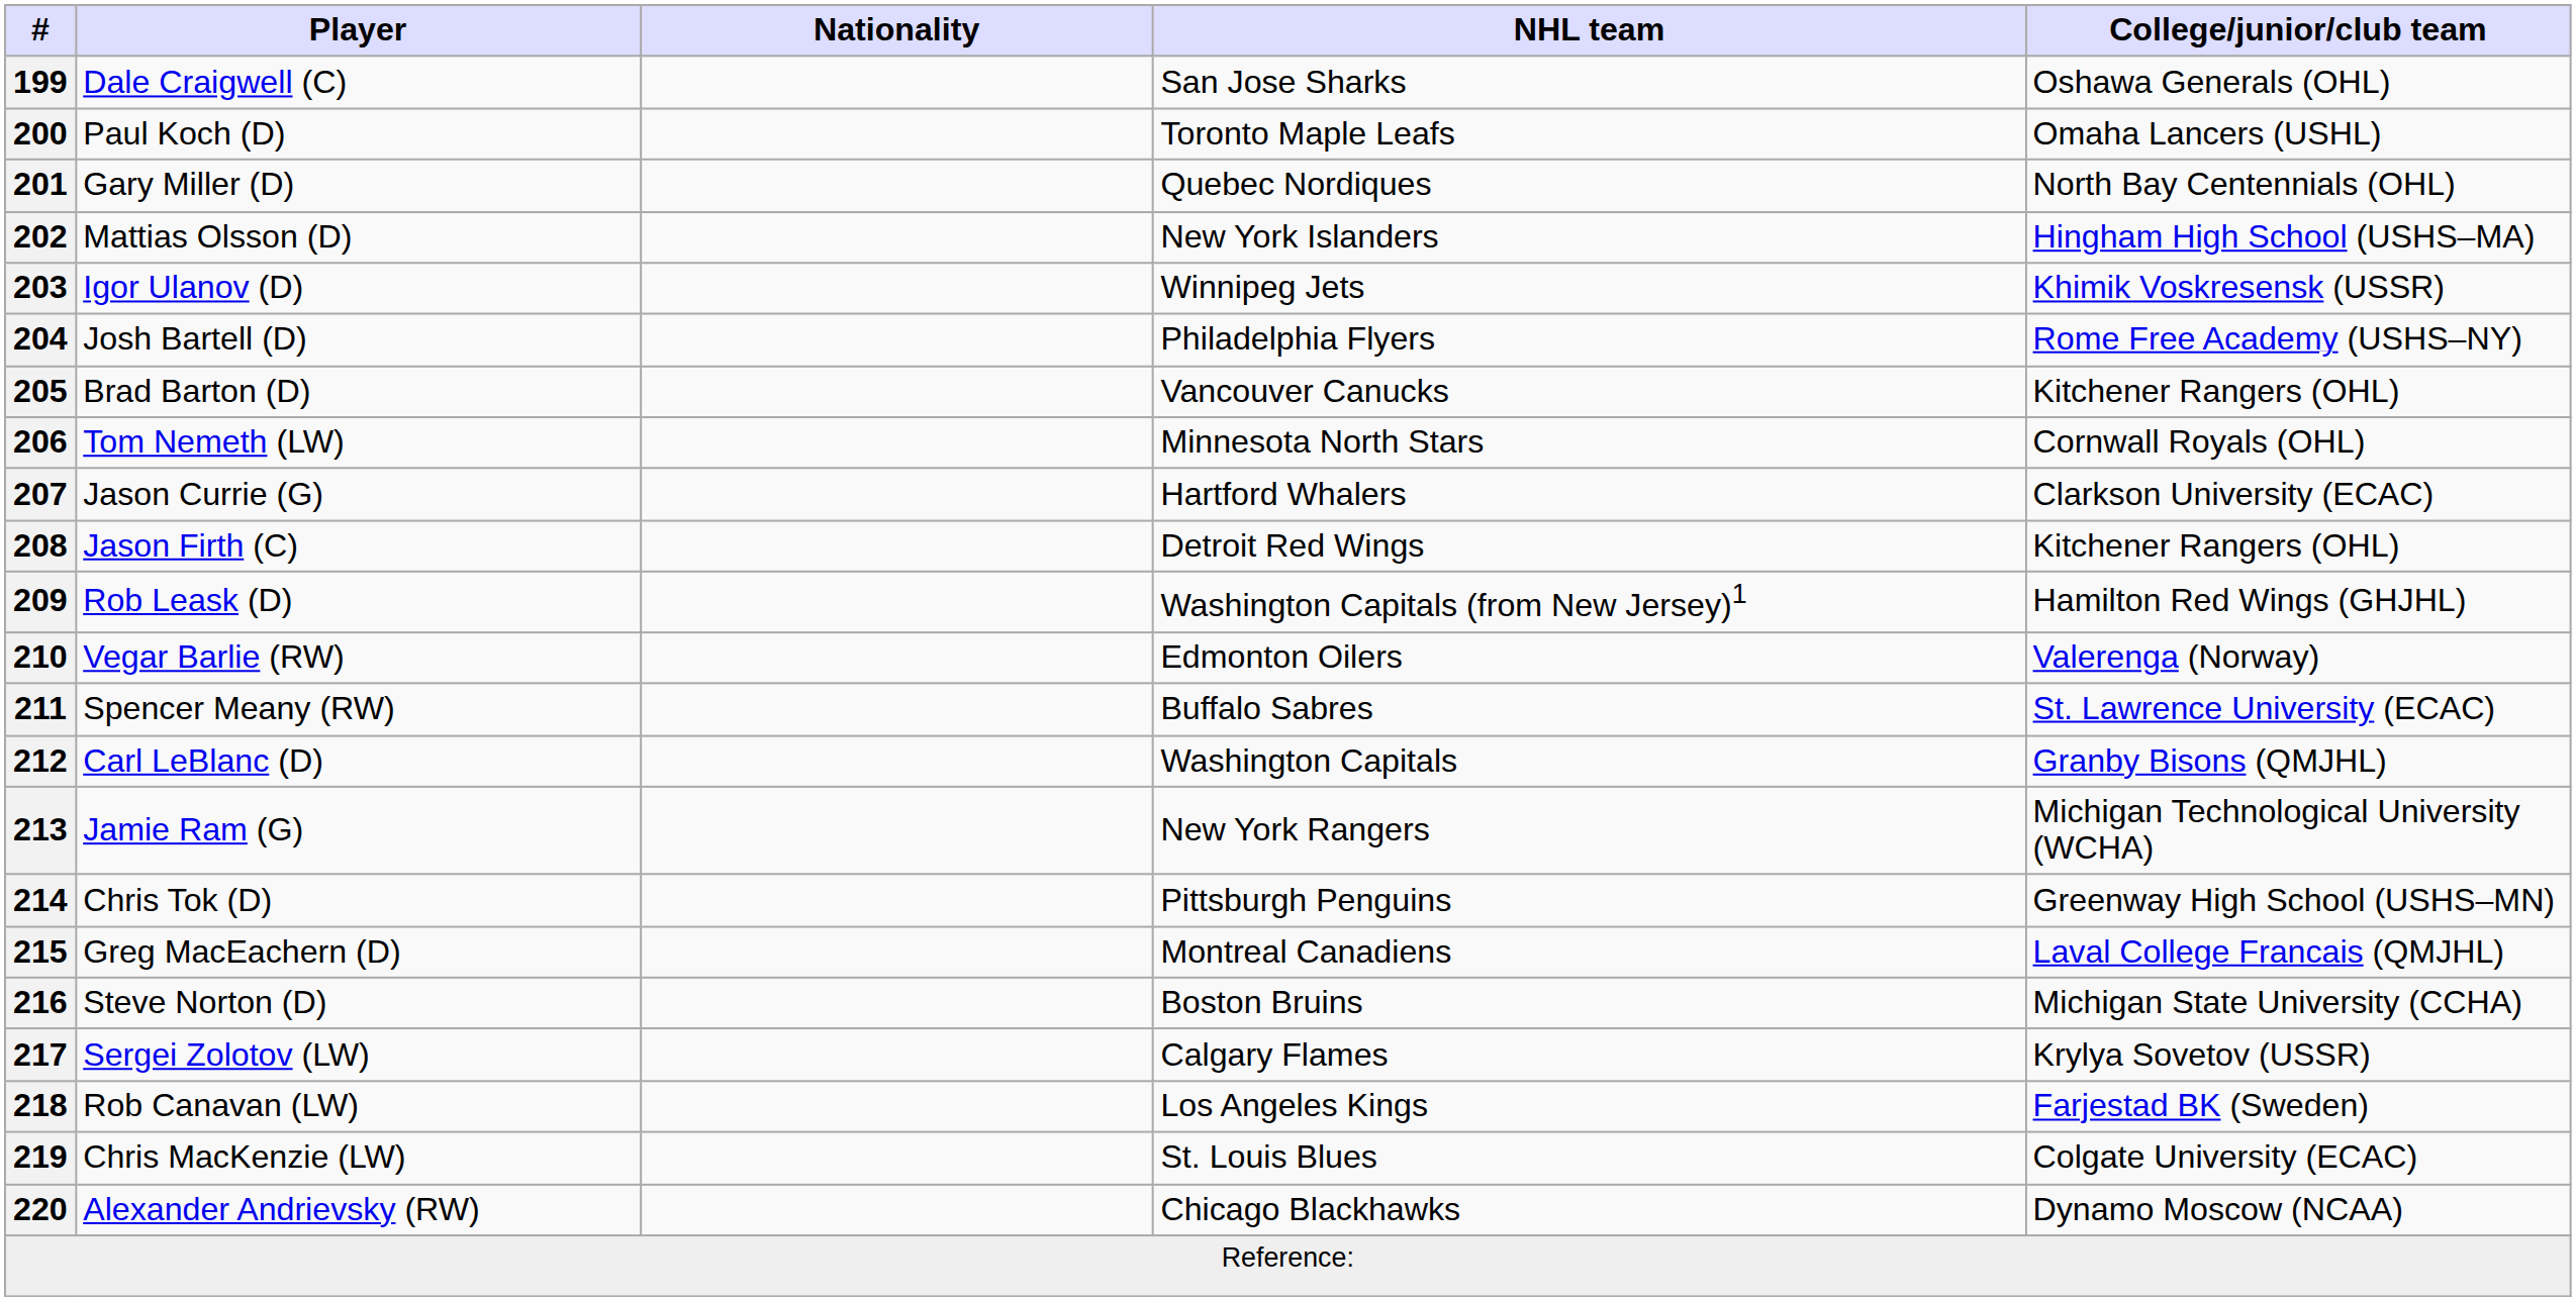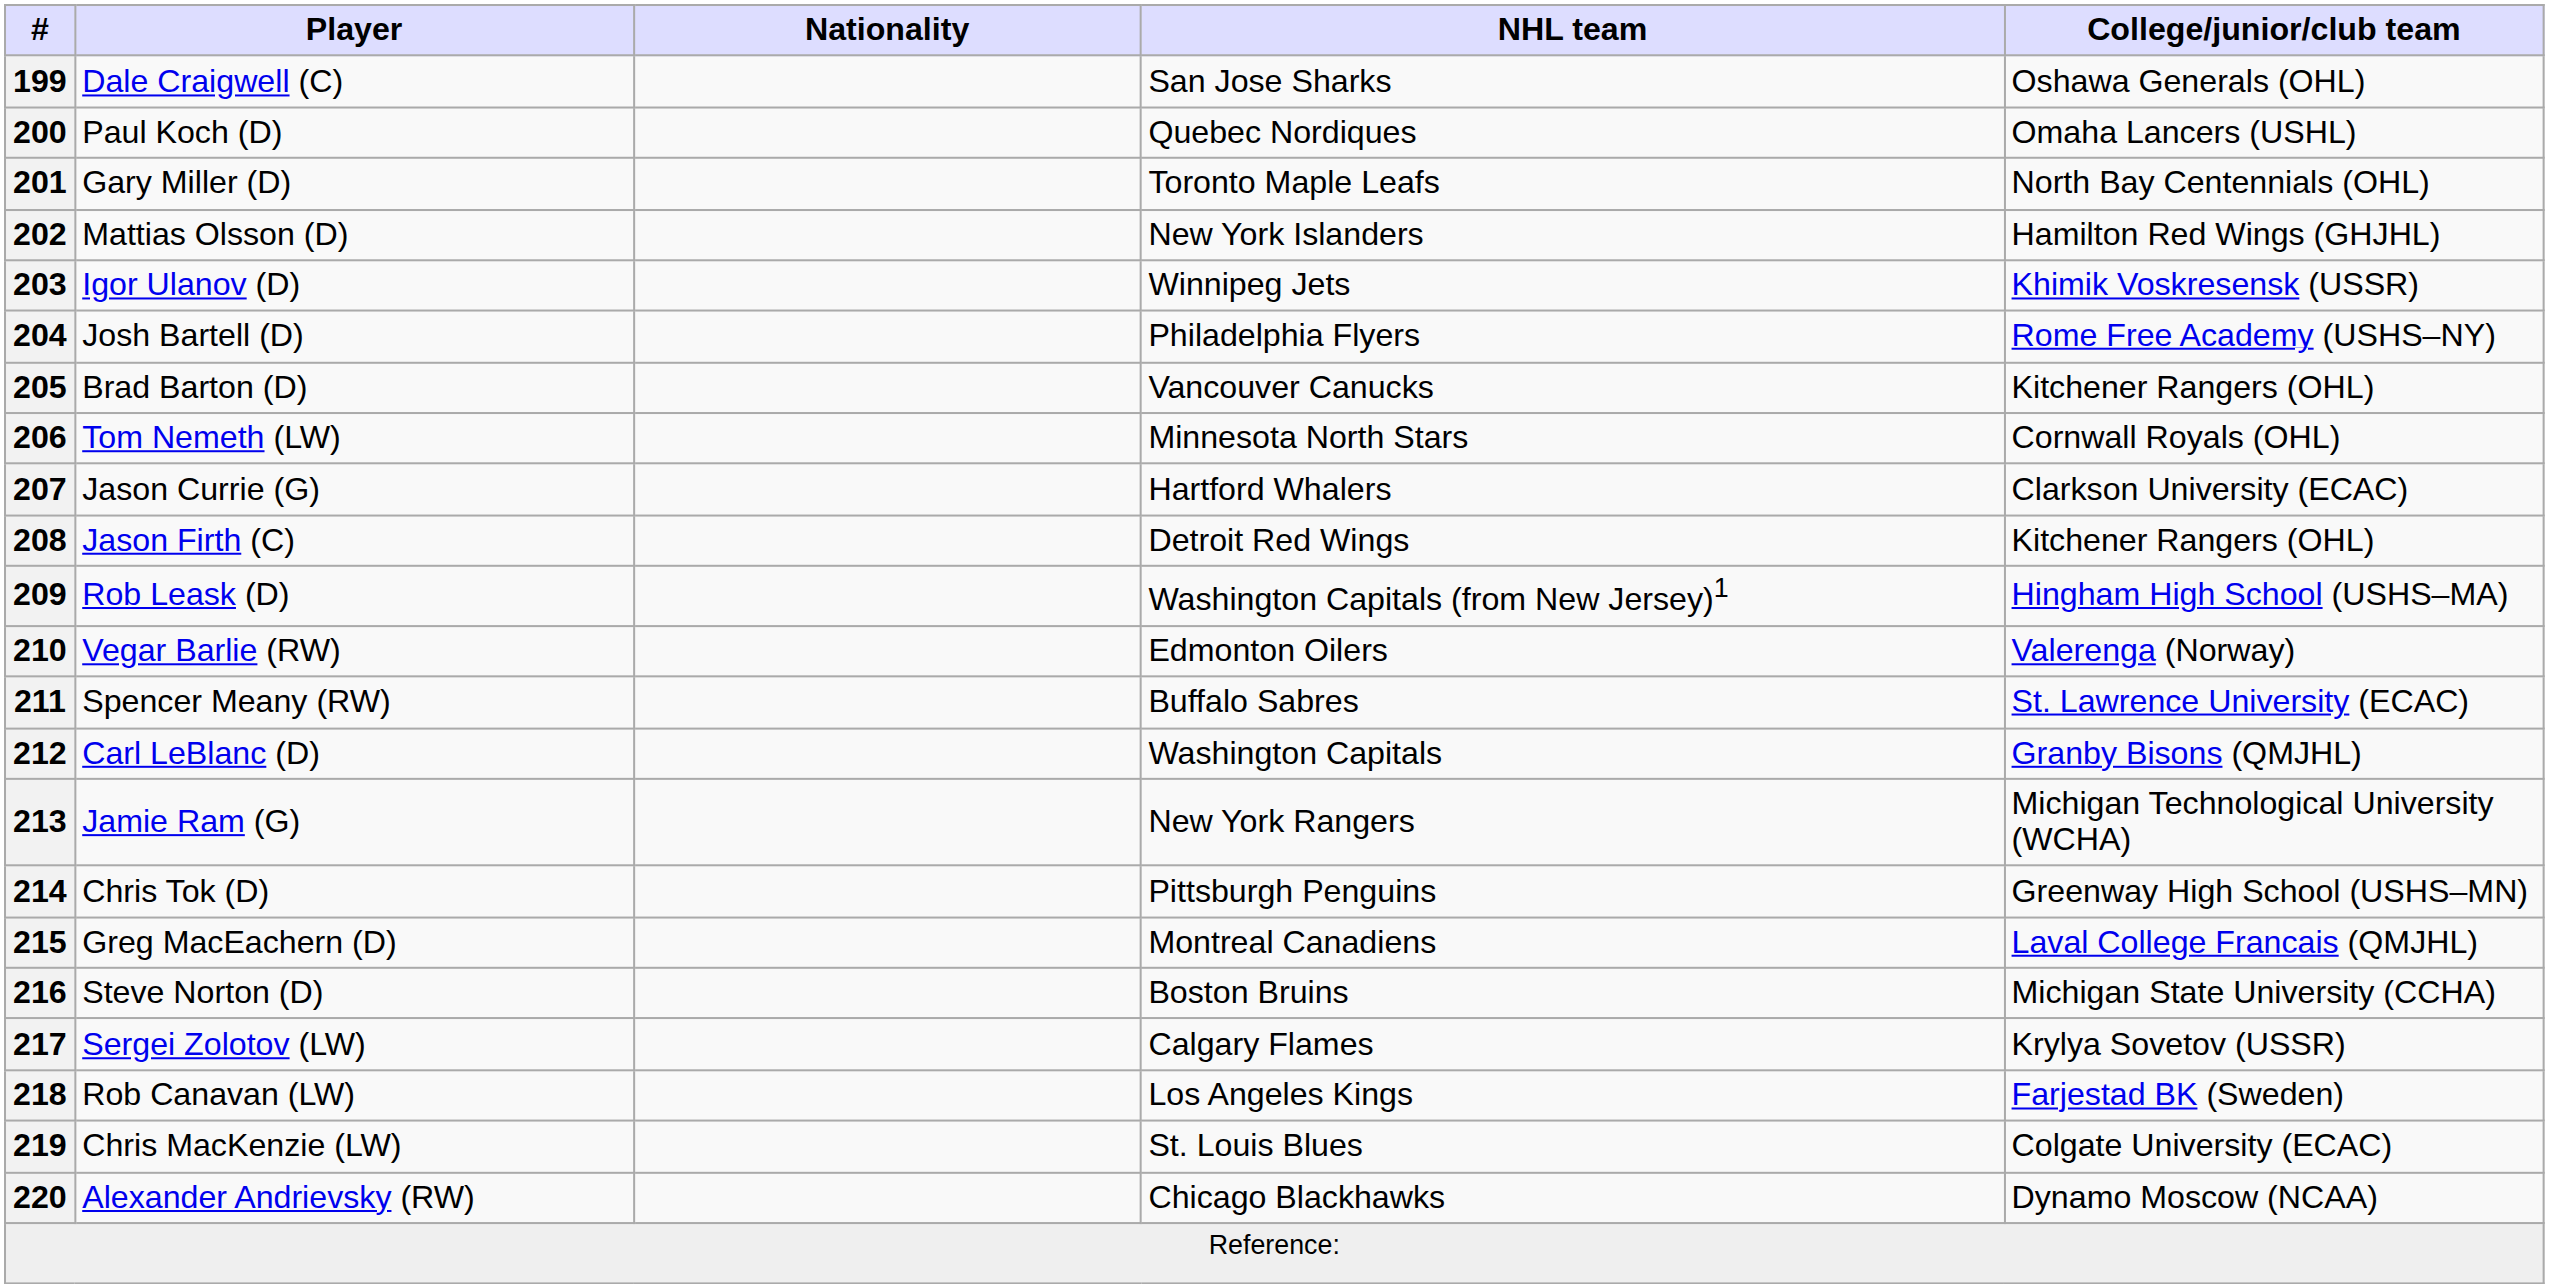200 | NHL team: Toronto Maple Leafs -> Quebec Nordiques
201 | NHL team: Quebec Nordiques -> Toronto Maple Leafs
202 | College/junior/club team: Hingham High School (USHS–MA) -> Hamilton Red Wings (GHJHL)
209 | College/junior/club team: Hamilton Red Wings (GHJHL) -> Hingham High School (USHS–MA)
